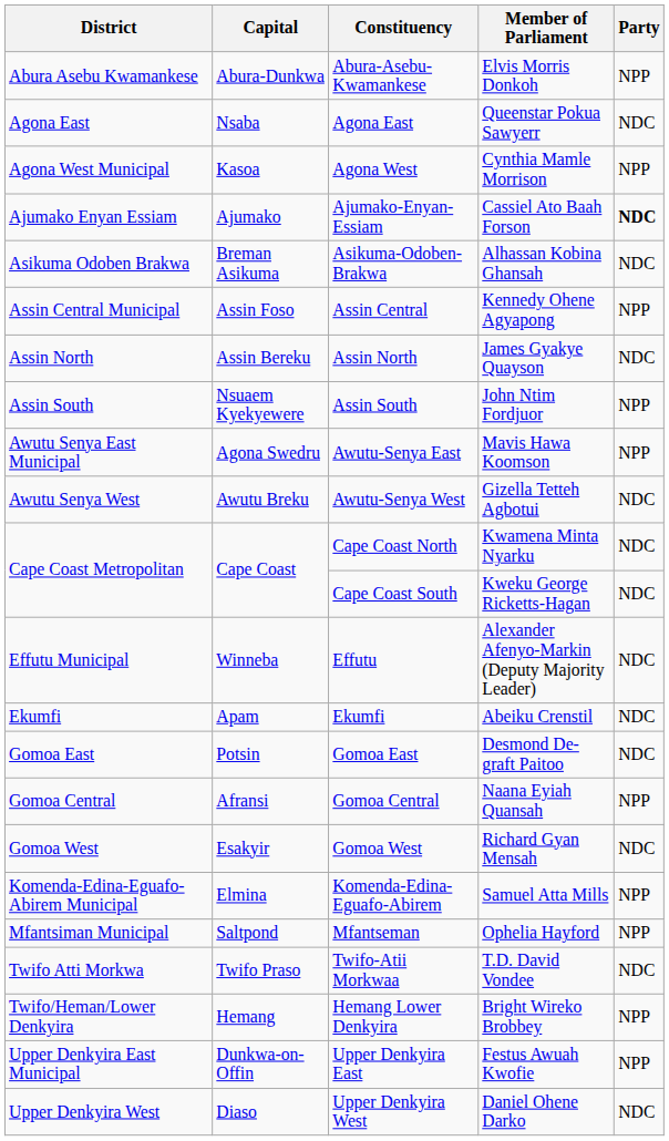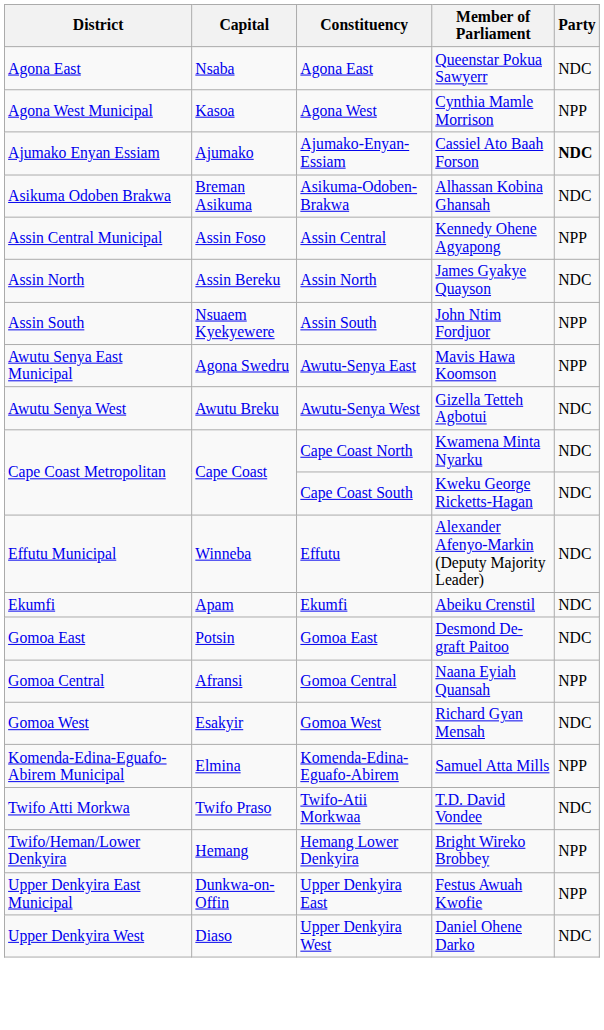- row: Abura Asebu Kwamankese | Abura-Dunkwa | Abura-Asebu-Kwamankese | Elvis Morris Donkoh | NPP
- row: Mfantsiman Municipal | Saltpond | Mfantseman | Ophelia Hayford | NPP
